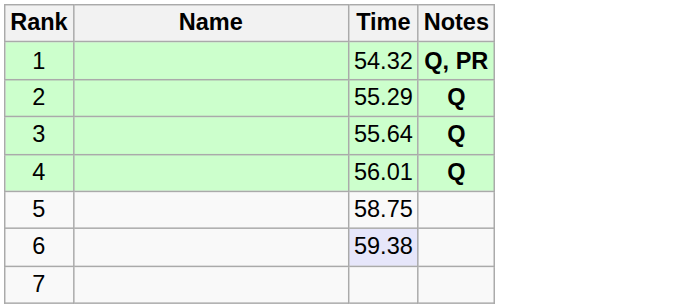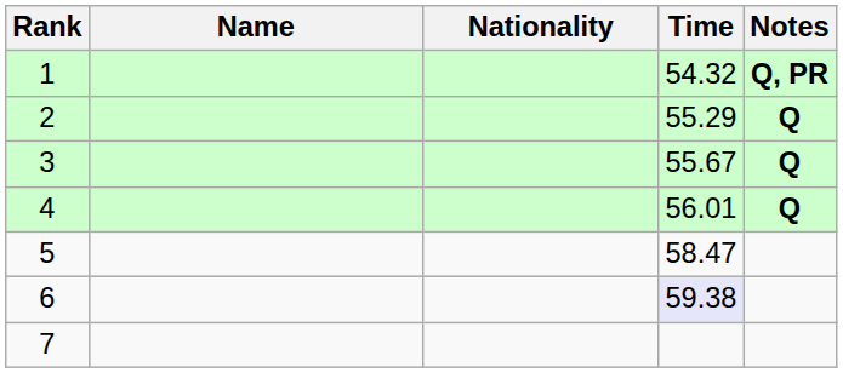+ column: Nationality
3 | Time: 55.64 -> 55.67
5 | Time: 58.75 -> 58.47
